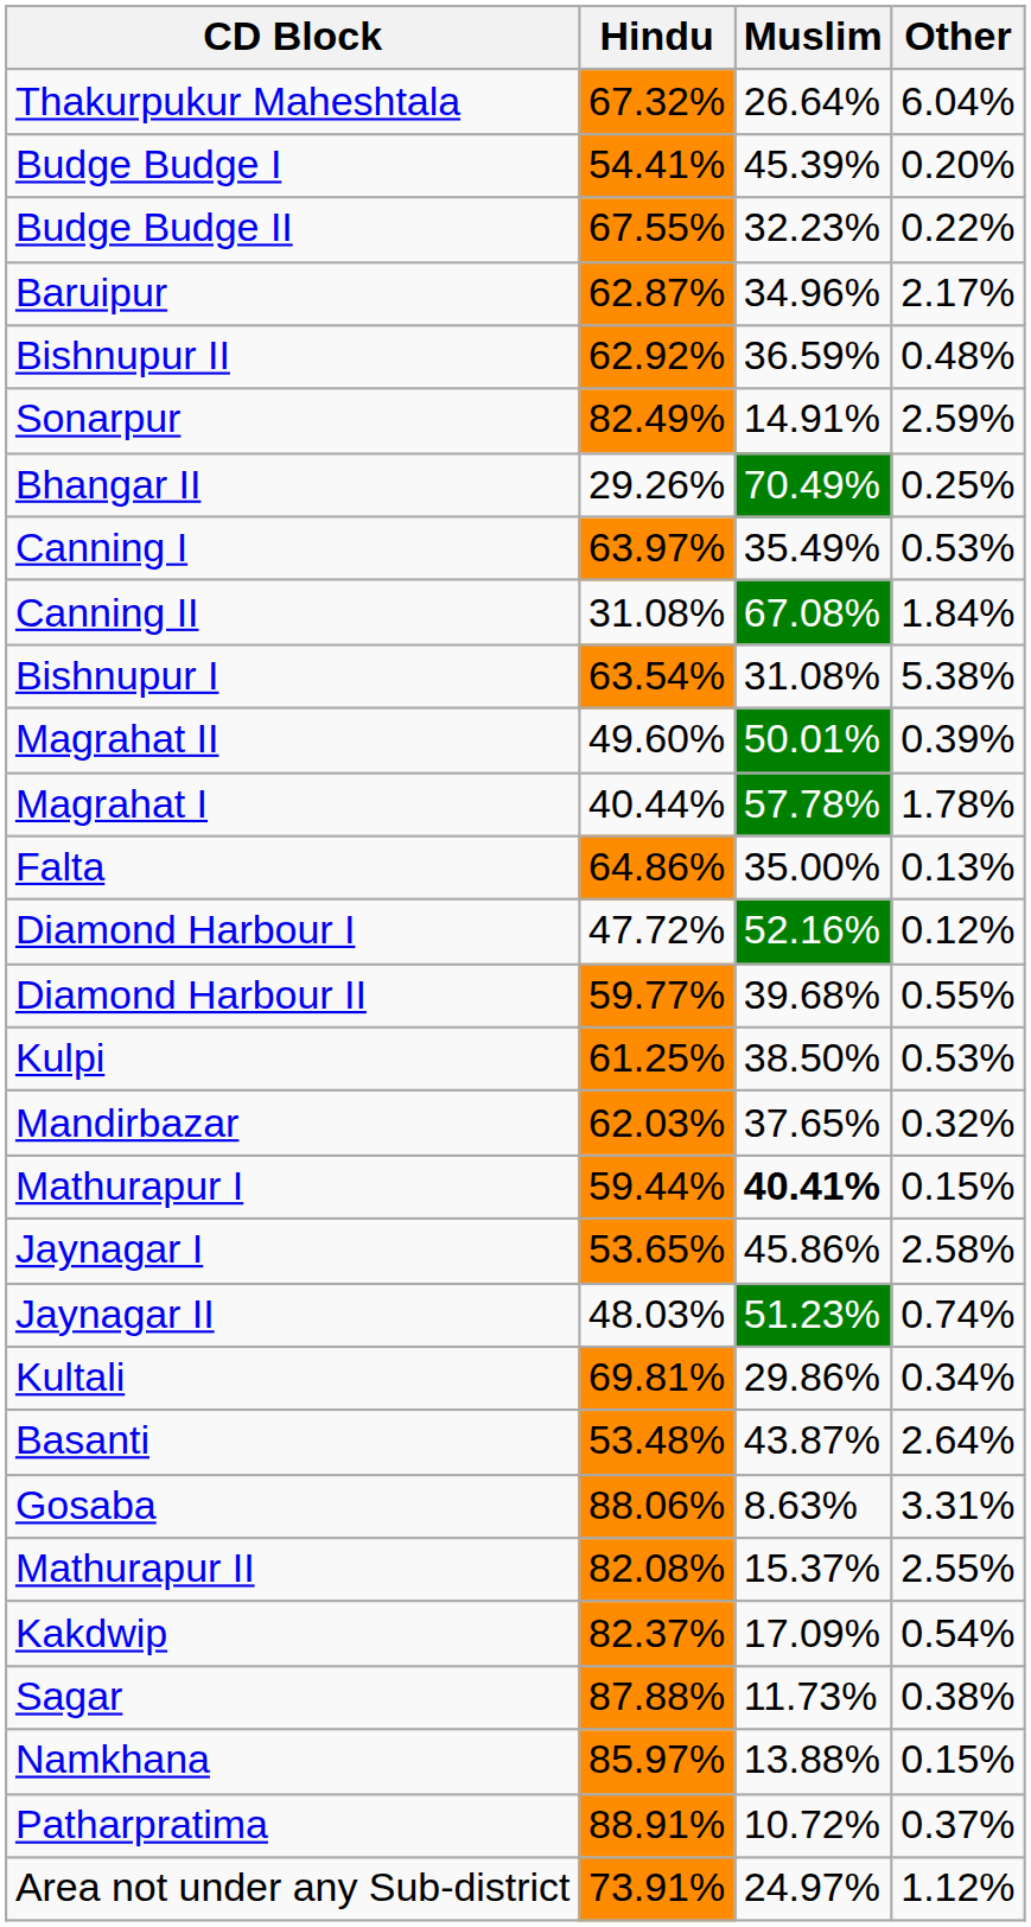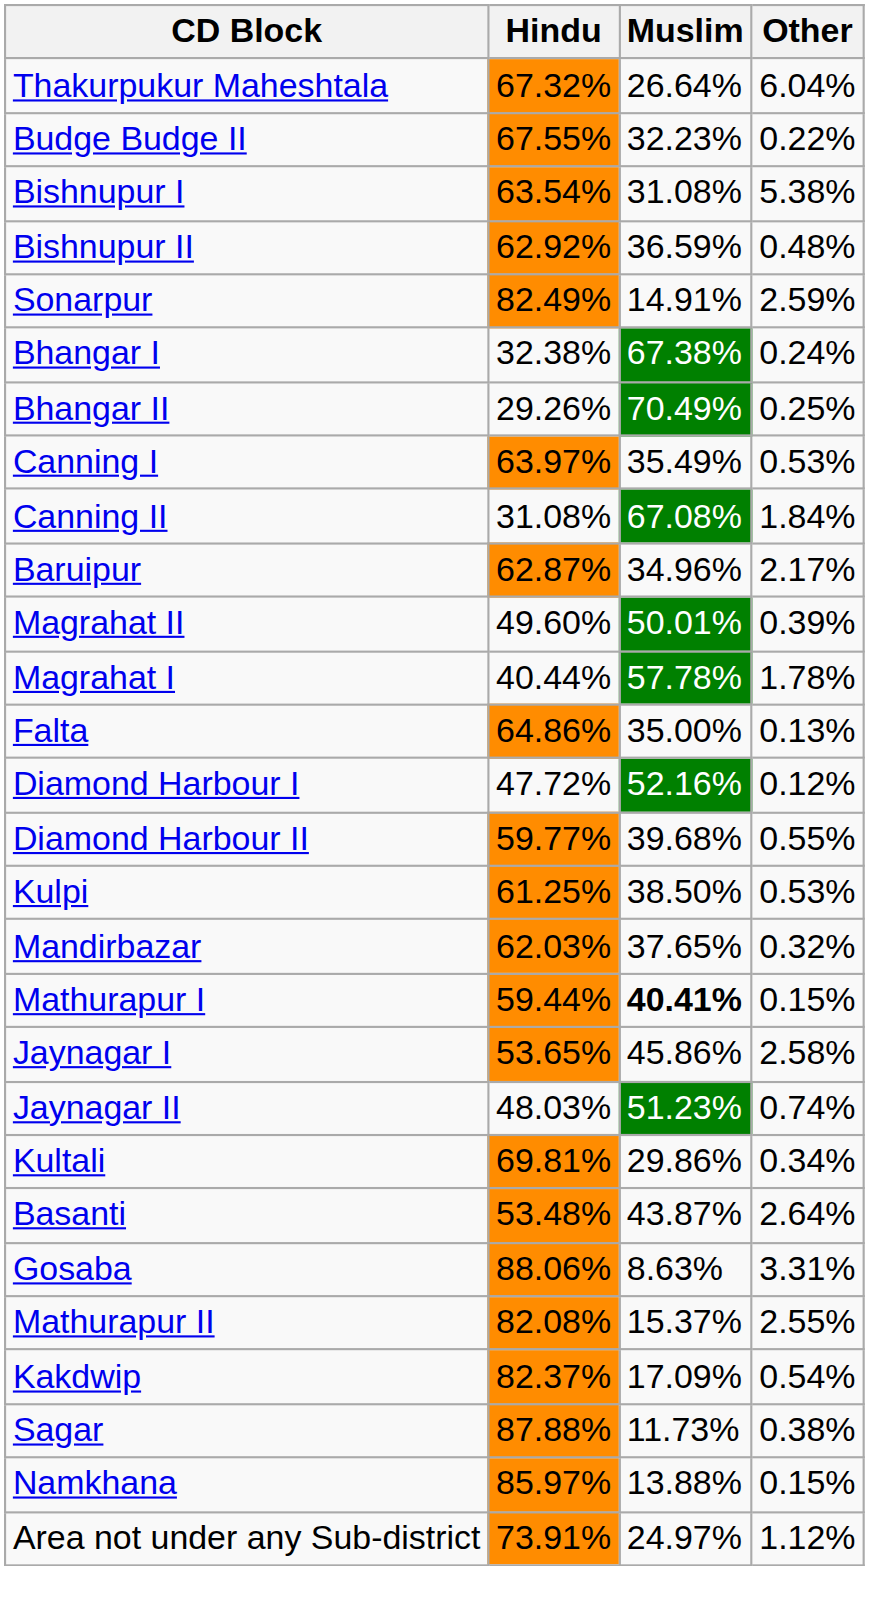- row: Budge Budge I | 54.41% | 45.39% | 0.20%
rows swapped: Bishnupur I <-> Baruipur
+ row: Bhangar I | 32.38% | 67.38% | 0.24%
- row: Patharpratima | 88.91% | 10.72% | 0.37%
